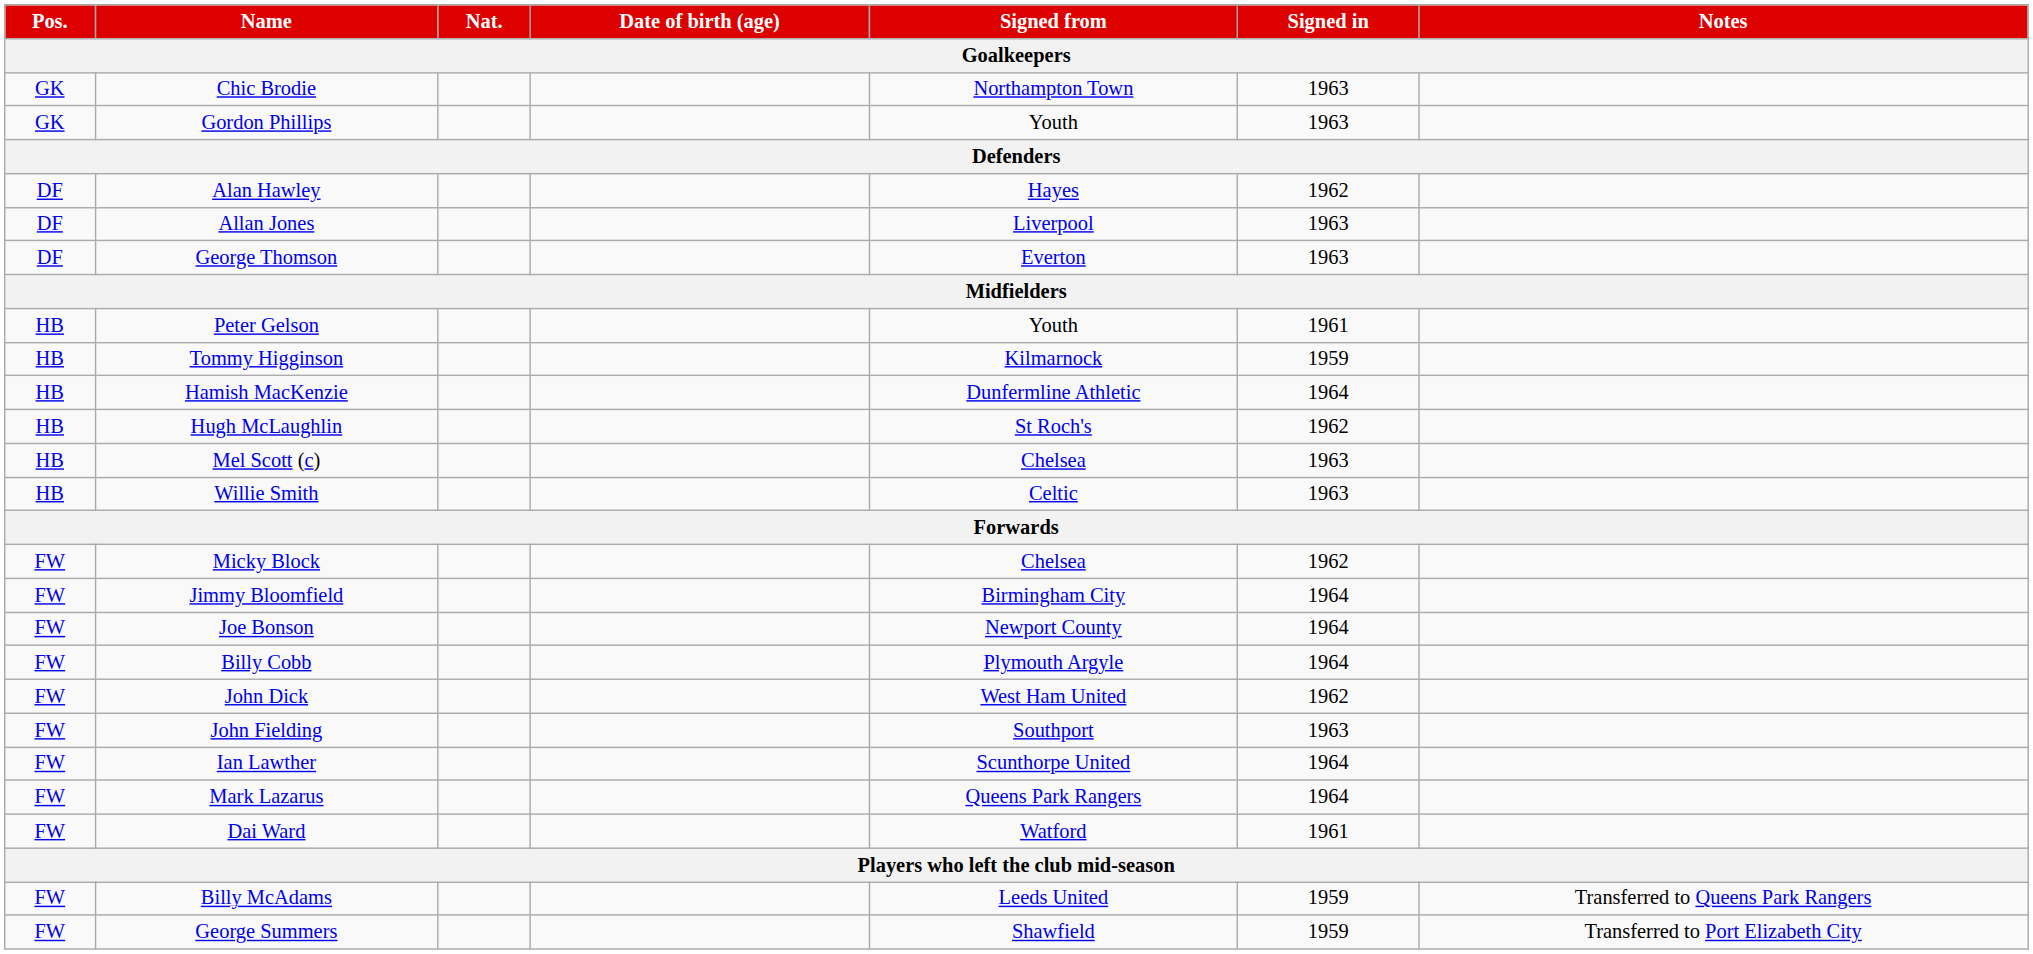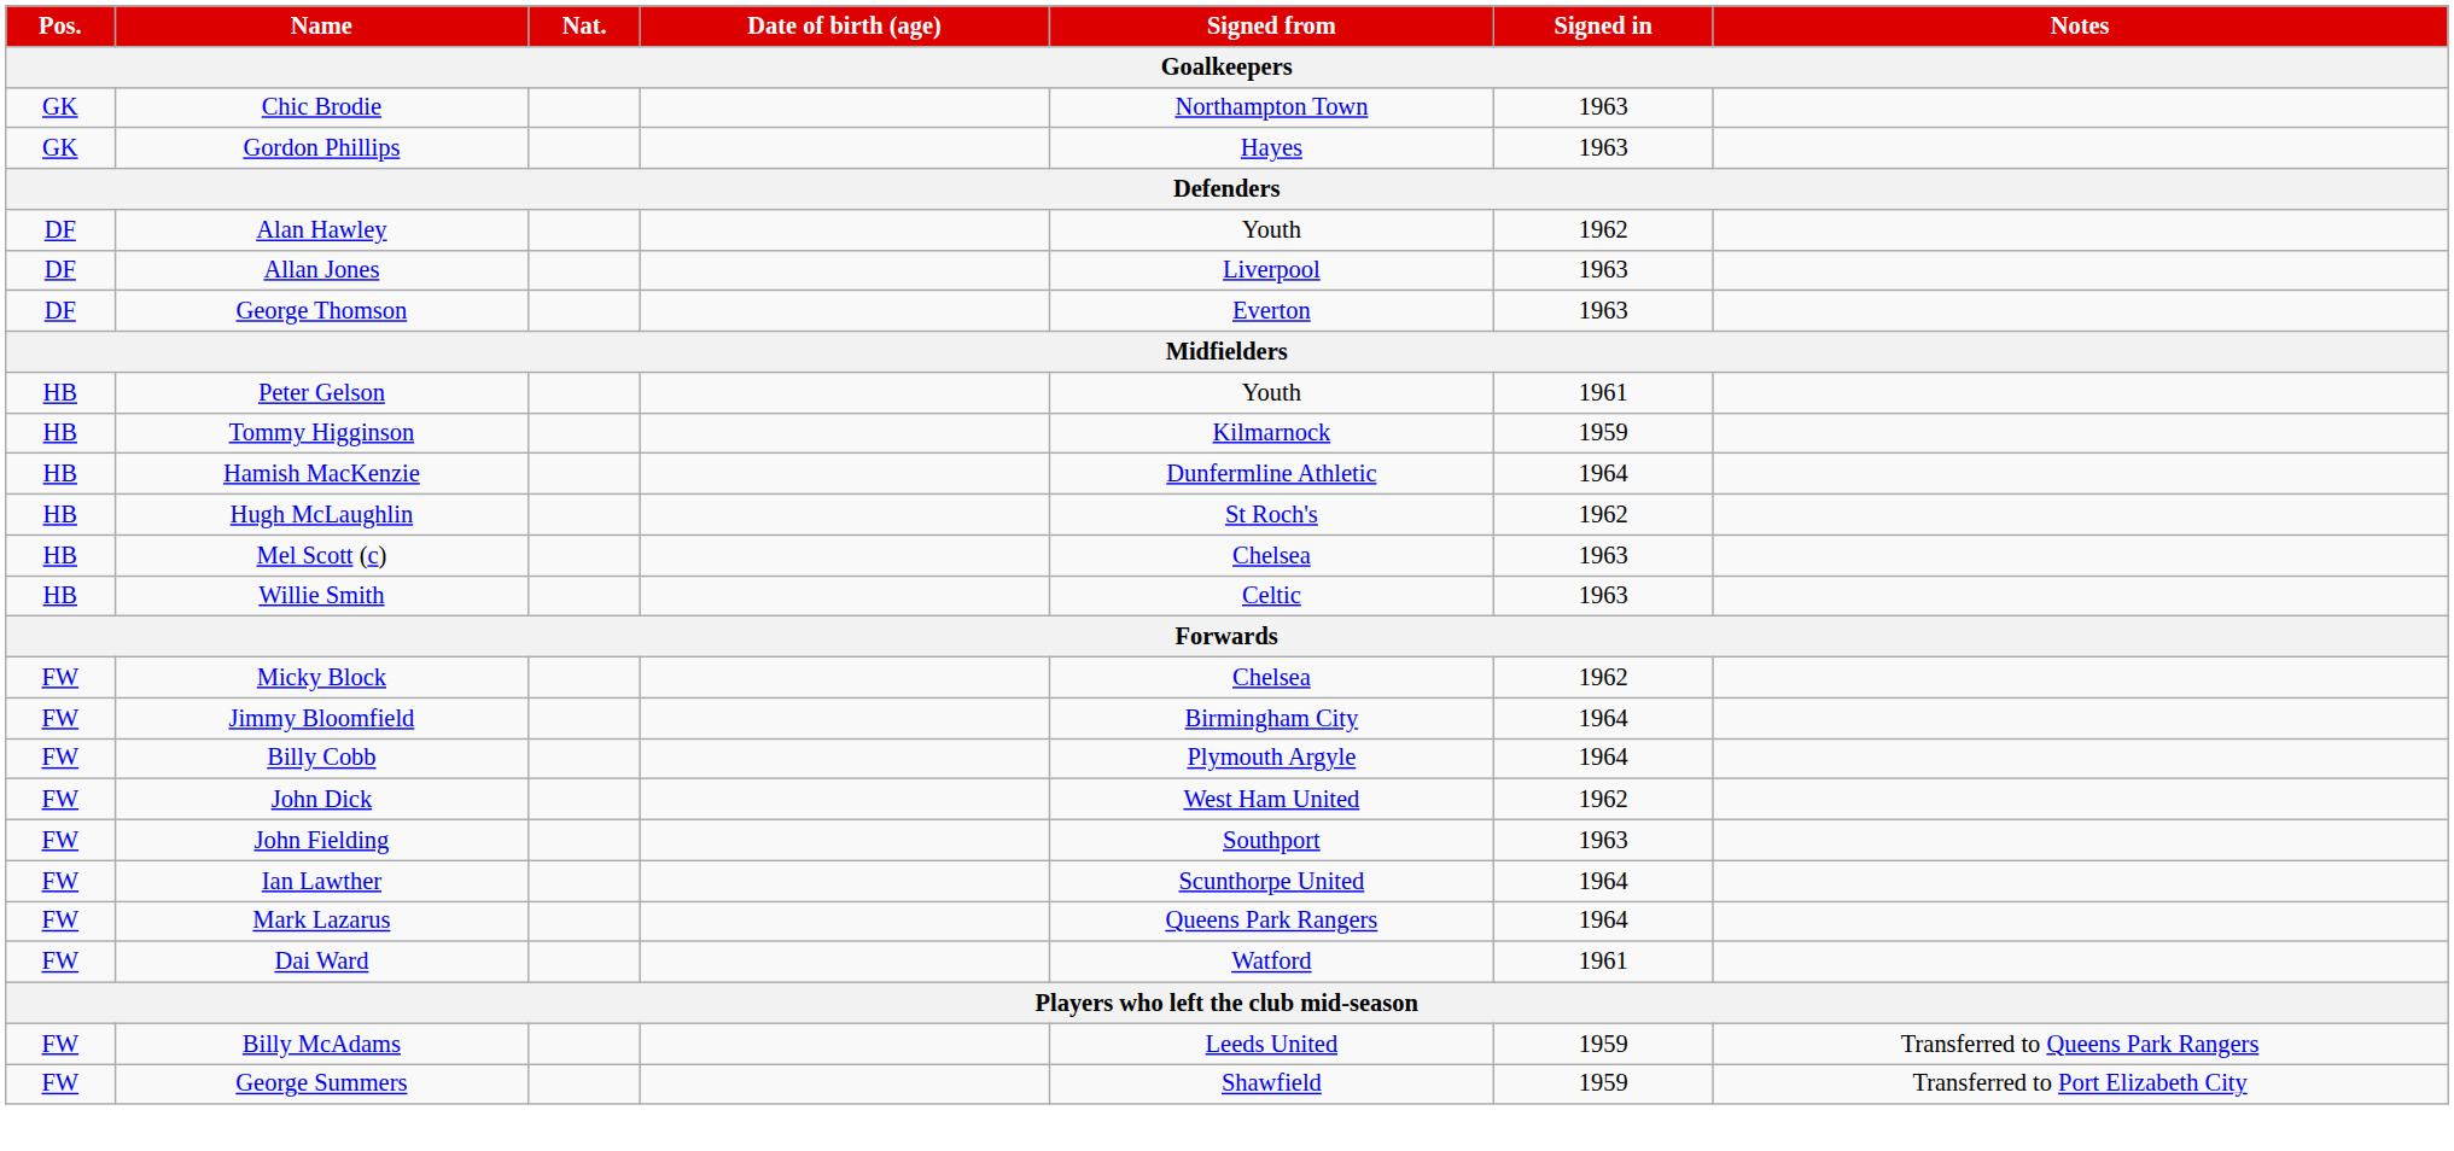Gordon Phillips | Signed from: Youth -> Hayes
Alan Hawley | Signed from: Hayes -> Youth
- row: FW | Joe Bonson | Newport County | 1964
